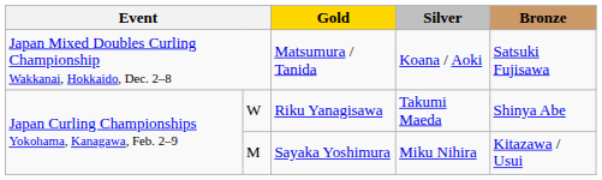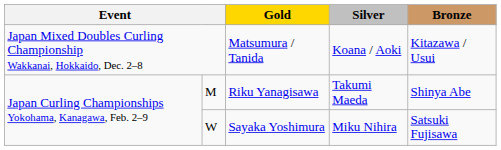Matsumura / Tanida | Bronze: Satsuki Fujisawa -> Kitazawa / Usui
Riku Yanagisawa | column 3: W -> M
Sayaka Yoshimura | column 3: M -> W
Sayaka Yoshimura | Bronze: Kitazawa / Usui -> Satsuki Fujisawa
